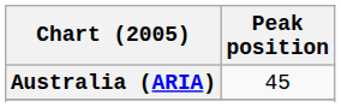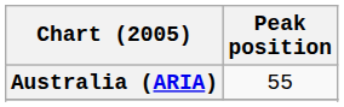Australia (ARIA) | Peak position: 45 -> 55
